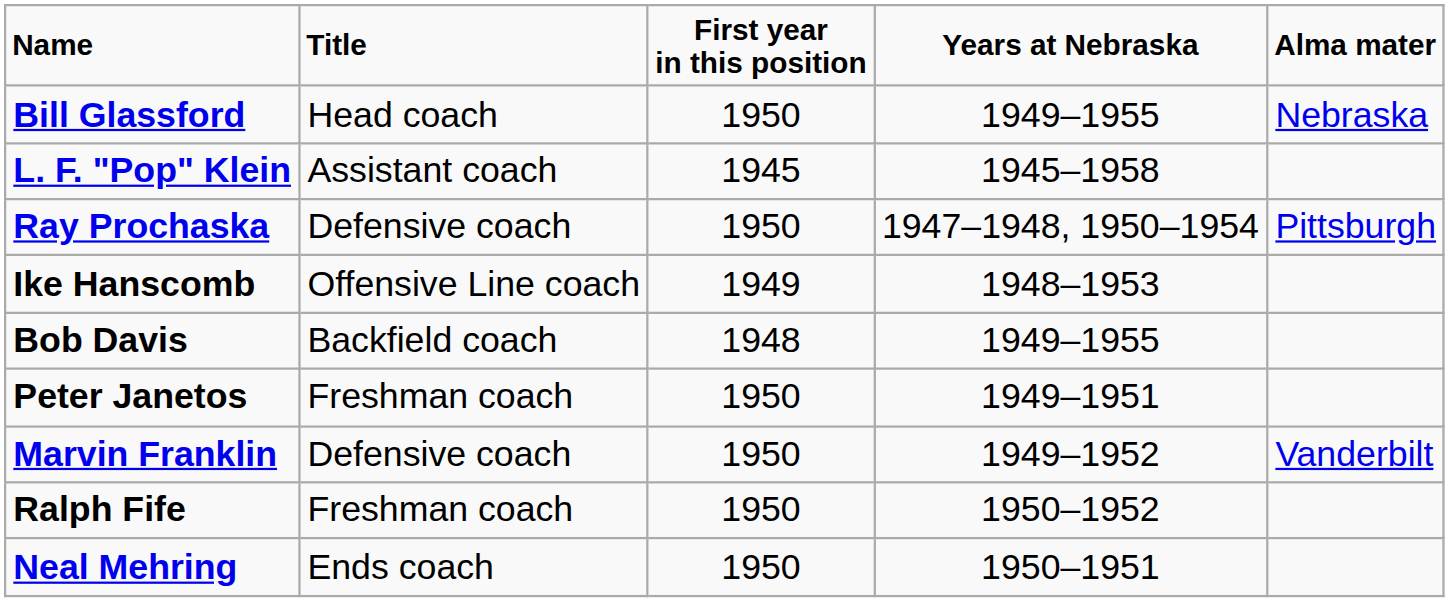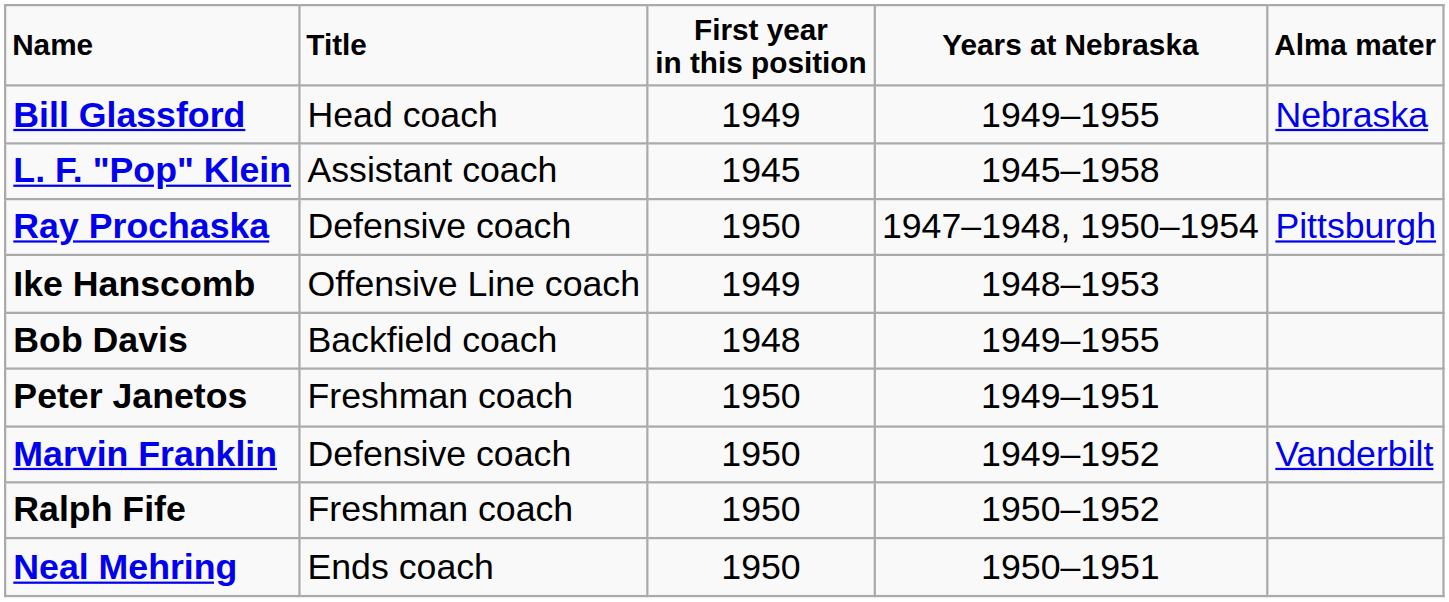Bill Glassford | First year in this position: 1950 -> 1949
